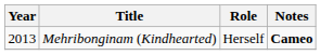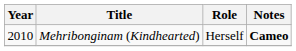Mehribonginam (Kindhearted) | Year: 2013 -> 2010
